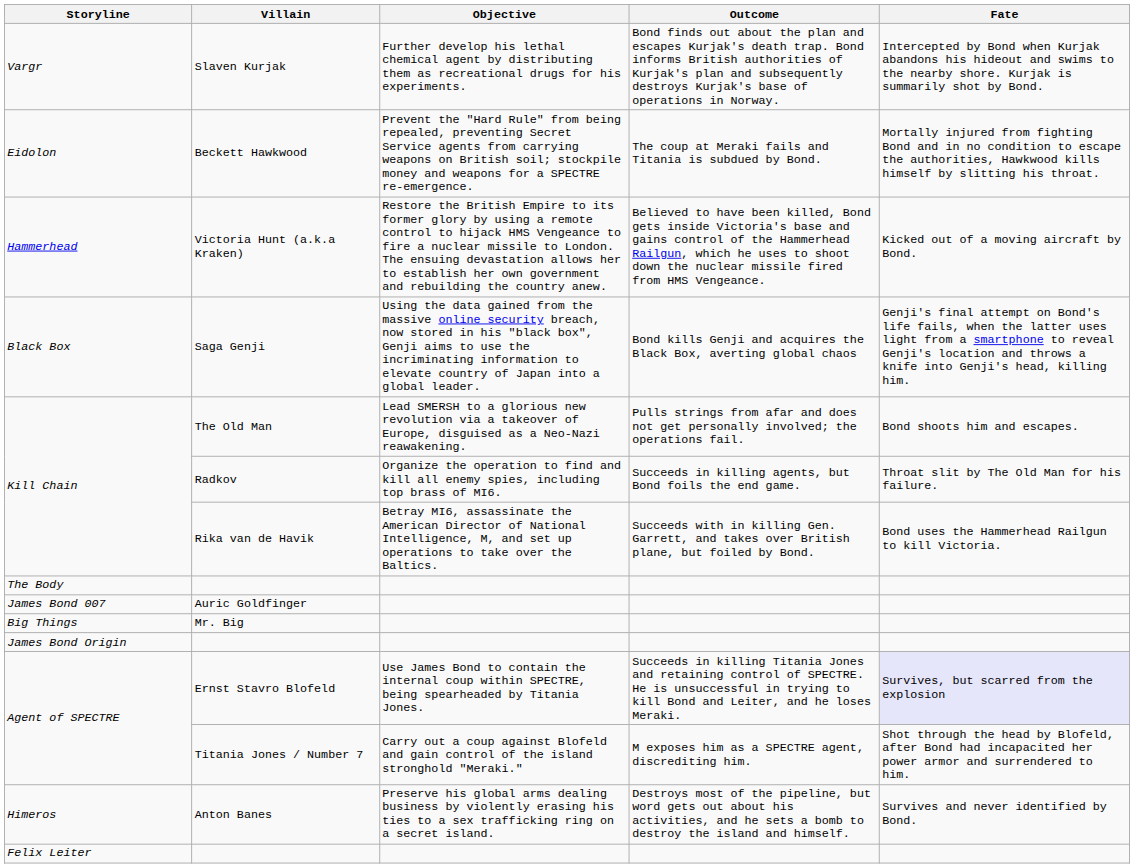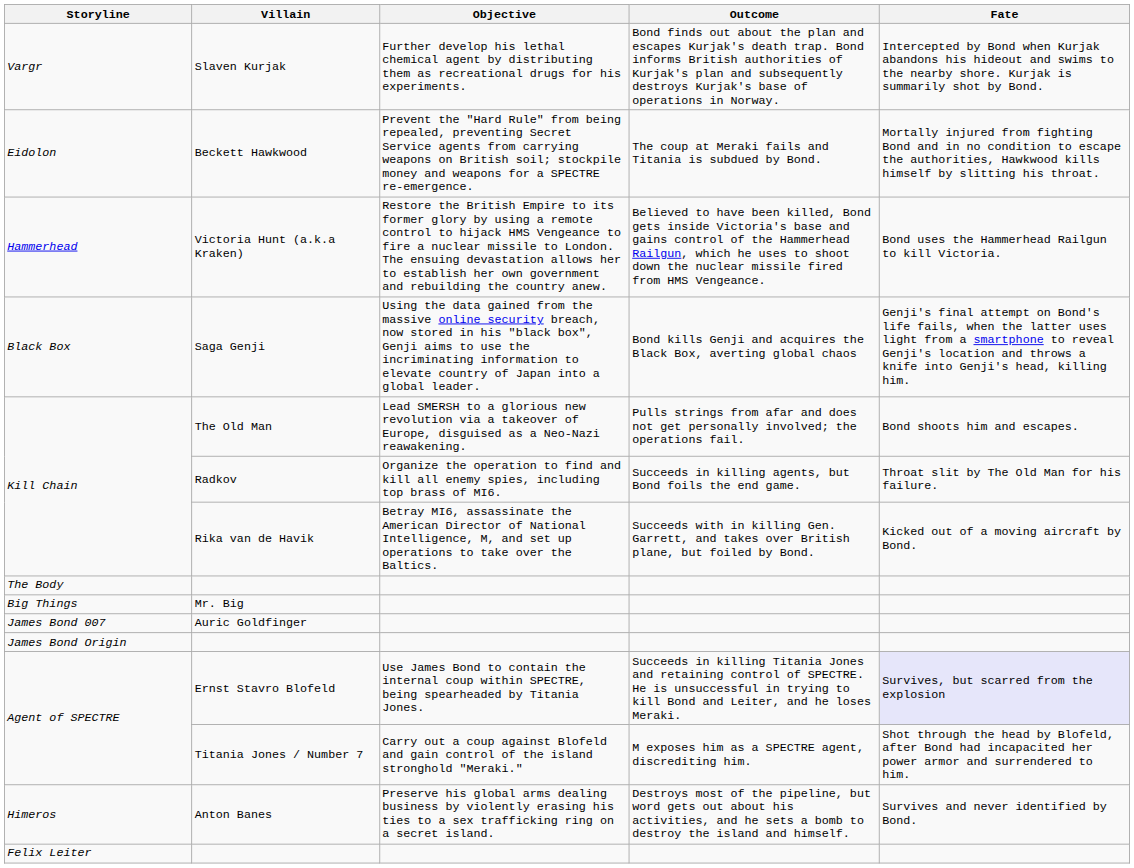Victoria Hunt (a.k.a Kraken) | Fate: Kicked out of a moving aircraft by Bond. -> Bond uses the Hammerhead Railgun to kill Victoria.
Rika van de Havik | Fate: Bond uses the Hammerhead Railgun to kill Victoria. -> Kicked out of a moving aircraft by Bond.
rows swapped: Auric Goldfinger <-> Mr. Big
